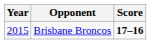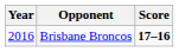Brisbane Broncos | Year: 2015 -> 2016
